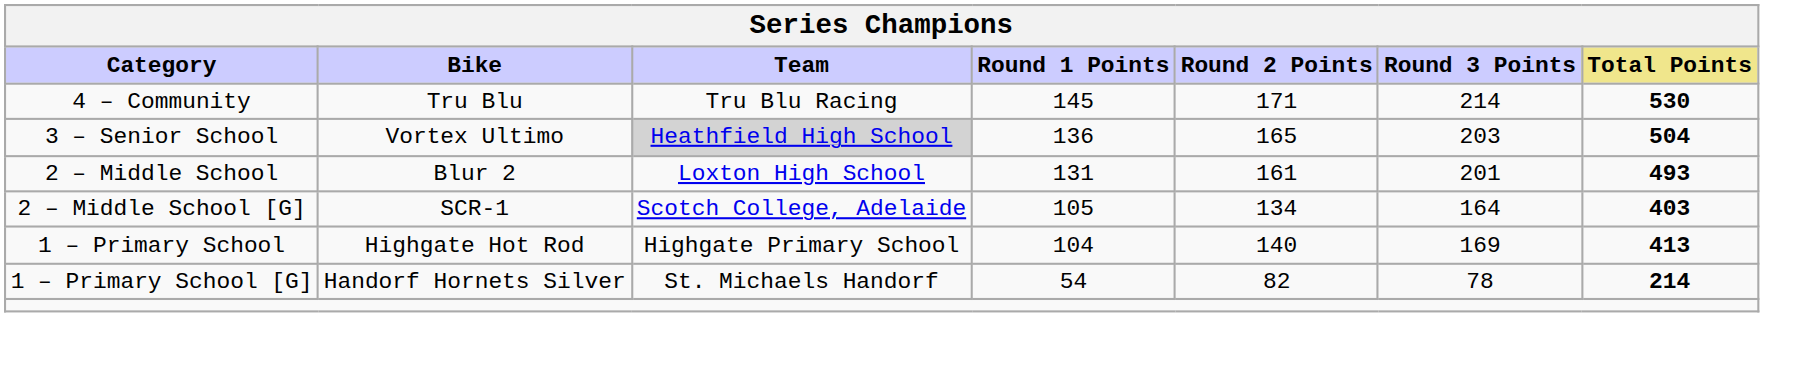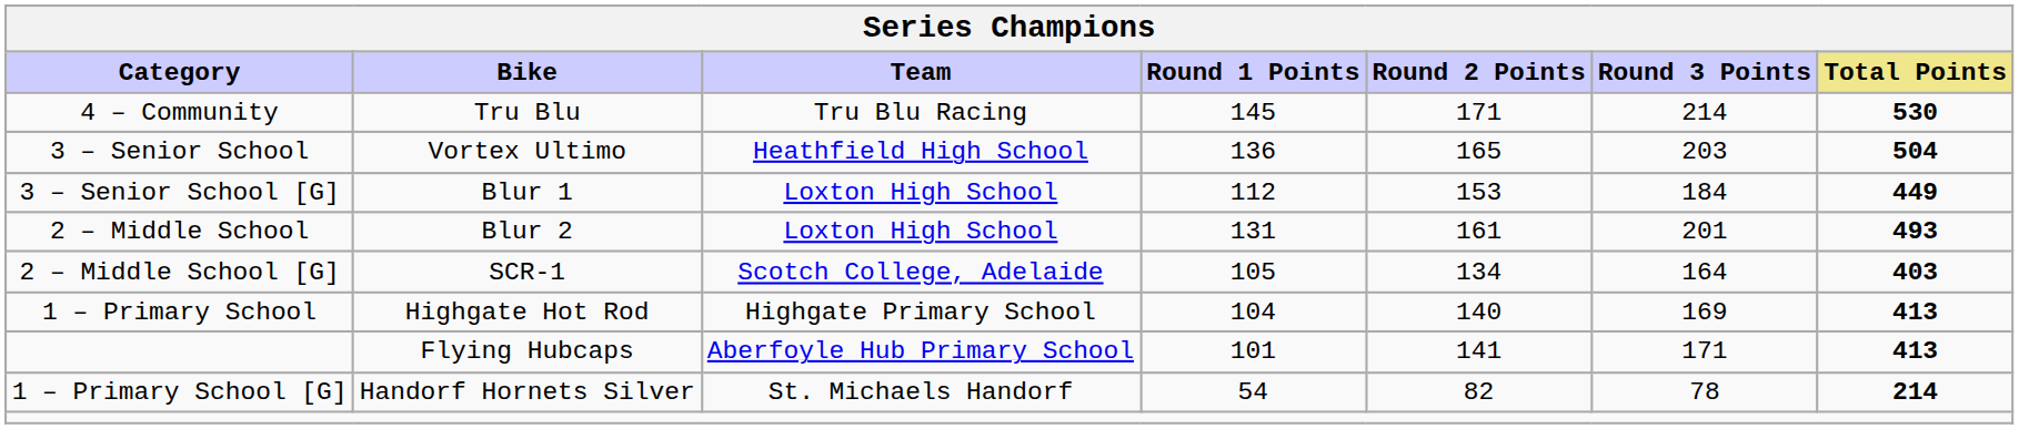Vortex Ultimo | Team: lightgrey background -> no background
+ row: 3 – Senior School [G] | Blur 1 | Loxton High School | 112 | 153 | 184 | 449
+ row: Flying Hubcaps | Aberfoyle Hub Primary School | 101 | 141 | 171 | 413
